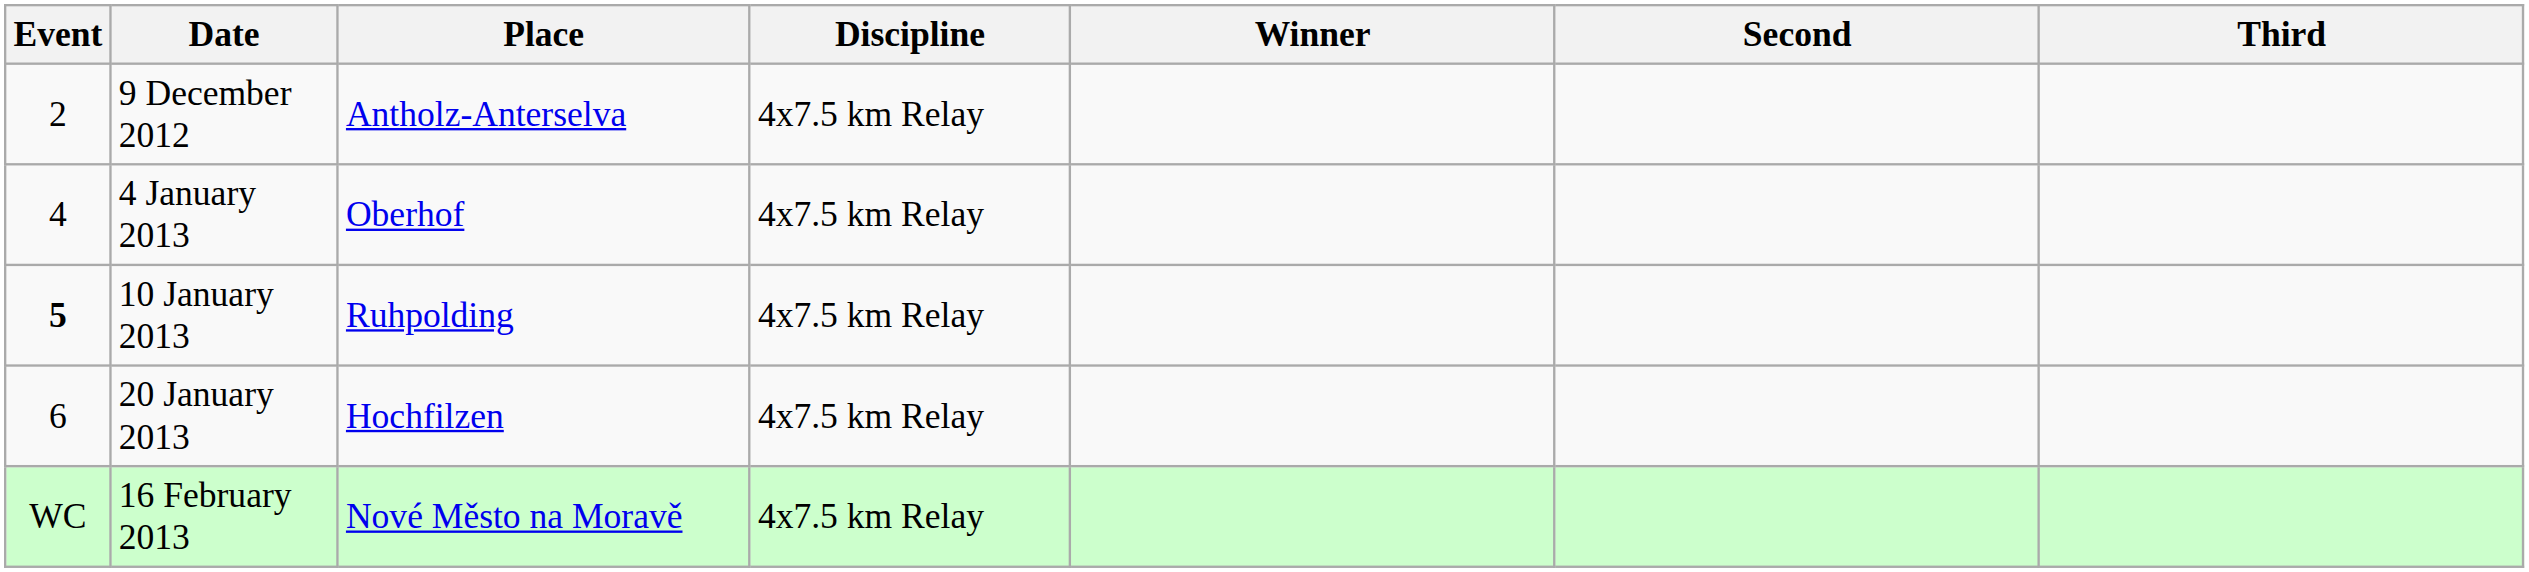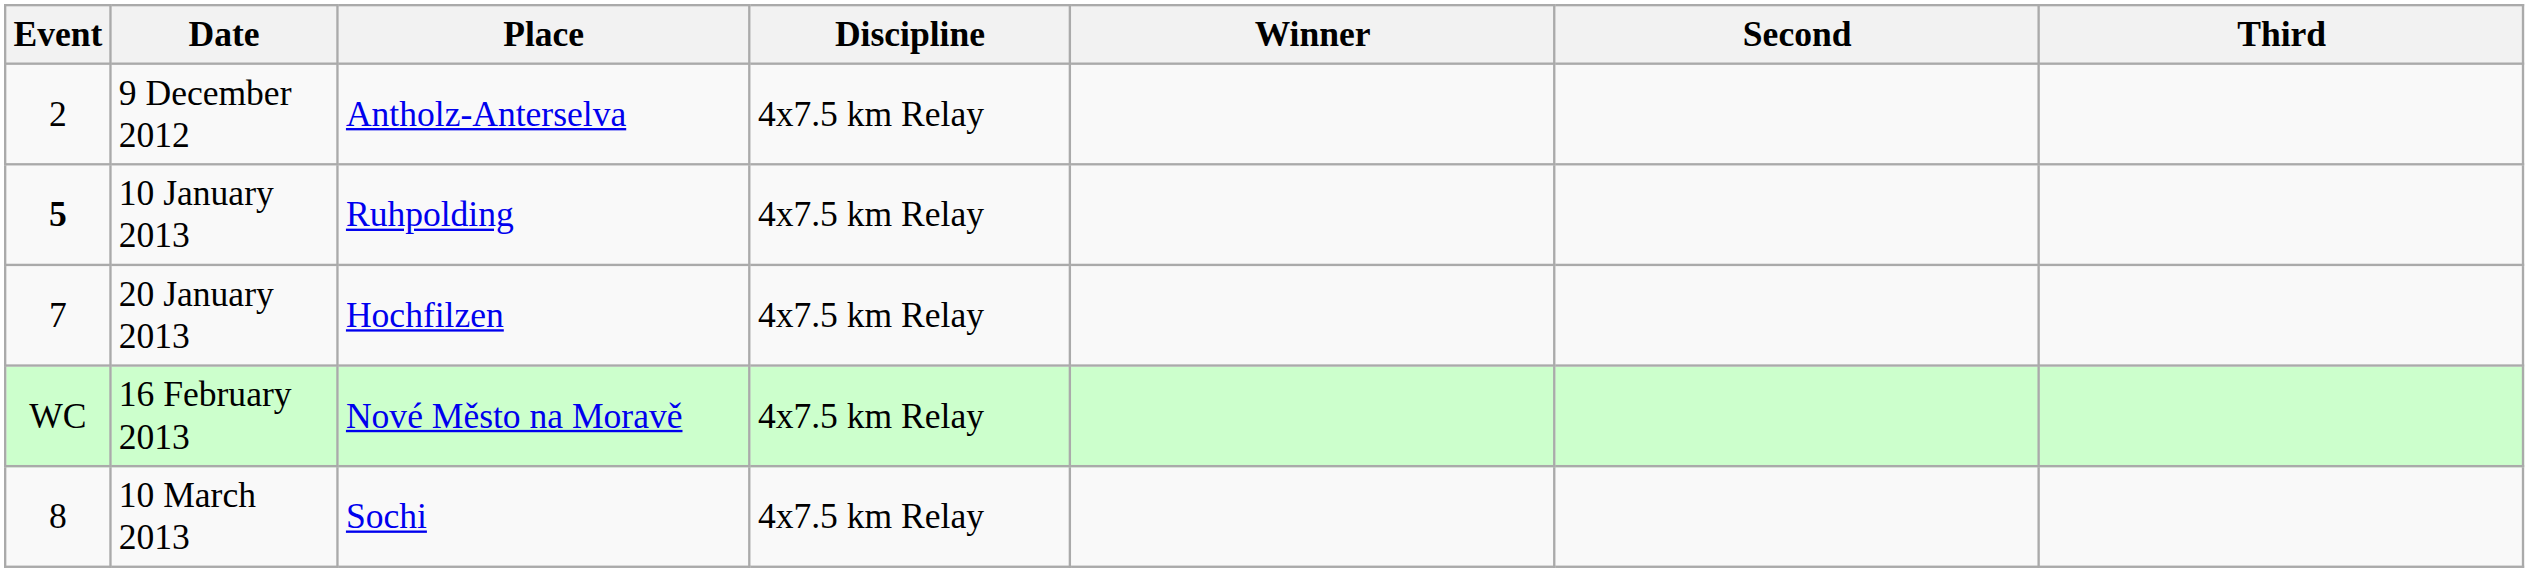- row: 4 | 4 January 2013 | Oberhof | 4x7.5 km Relay
20 January 2013 | Event: 6 -> 7
+ row: 8 | 10 March 2013 | Sochi | 4x7.5 km Relay
